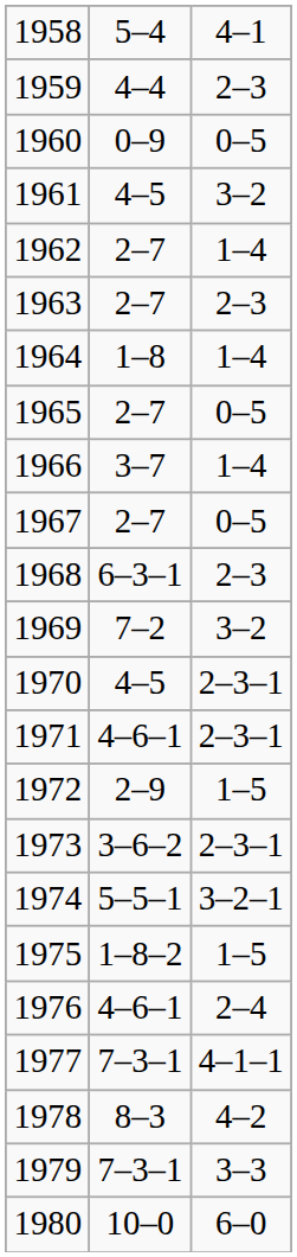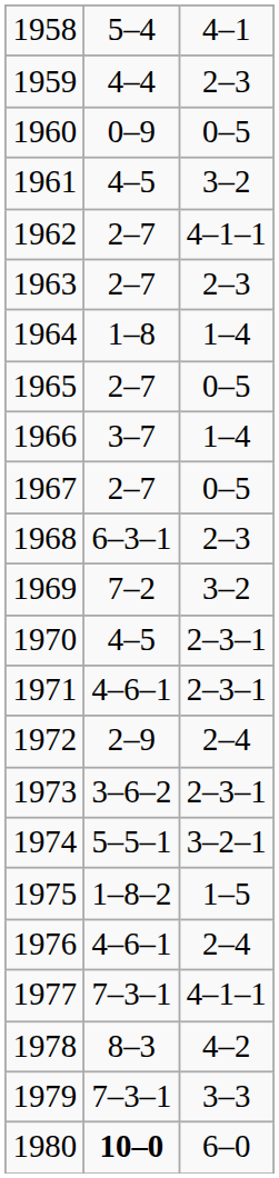1962 | column 3: 1–4 -> 4–1–1
1972 | column 3: 1–5 -> 2–4
1980 | column 2: normal -> bold
